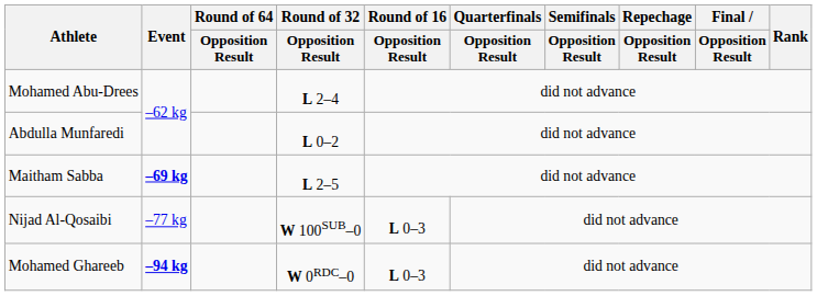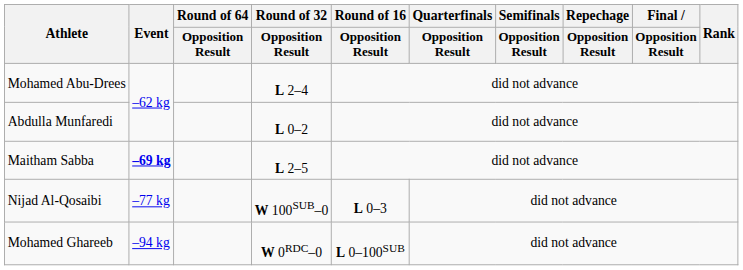Mohamed Ghareeb | Event: bold -> normal
Mohamed Ghareeb | Round of 16 / Opposition Result: L 0–3 -> L 0–100SUB
